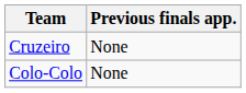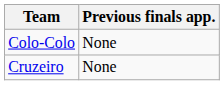rows swapped: Colo-Colo <-> Cruzeiro
